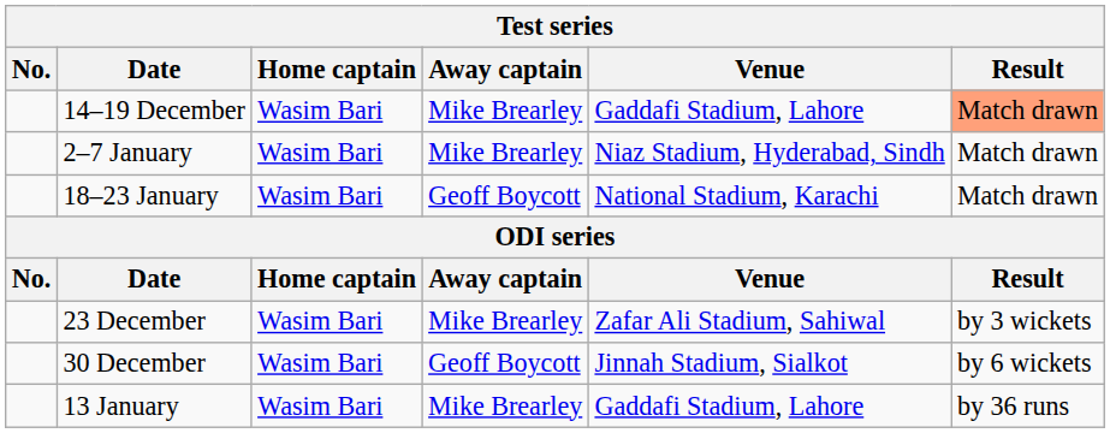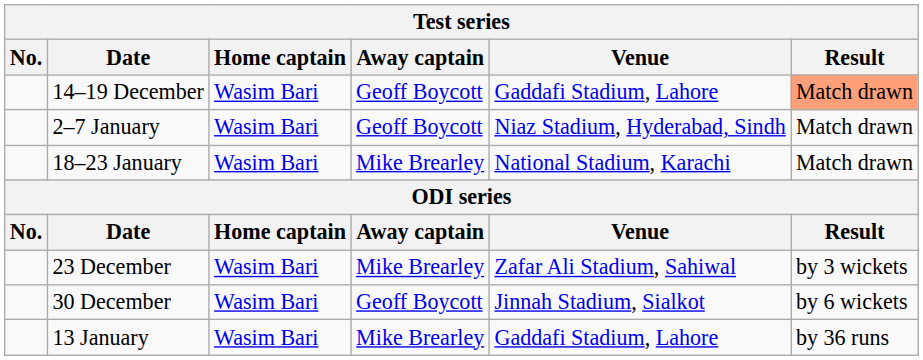14–19 December | Away captain: Mike Brearley -> Geoff Boycott
2–7 January | Away captain: Mike Brearley -> Geoff Boycott
18–23 January | Away captain: Geoff Boycott -> Mike Brearley
